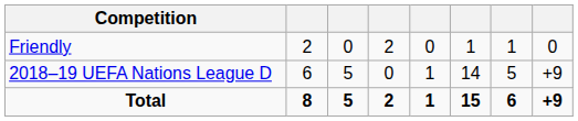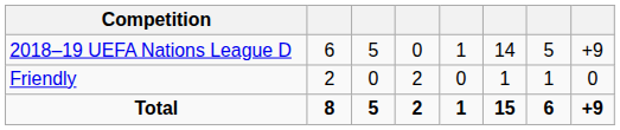rows swapped: Friendly <-> 2018–19 UEFA Nations League D
